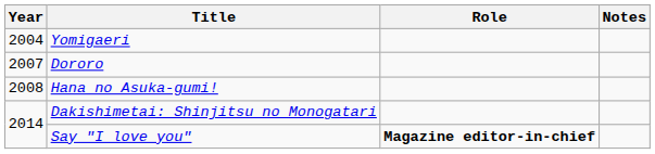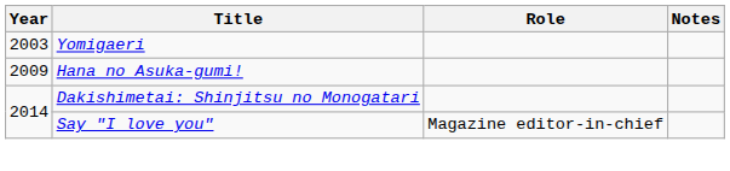Yomigaeri | Year: 2004 -> 2003
- row: 2007 | Dororo
Hana no Asuka-gumi! | Year: 2008 -> 2009
Say "I love you" | Role: bold -> normal
